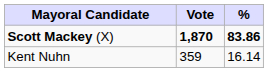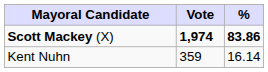Scott Mackey (X) | Vote: 1,870 -> 1,974
